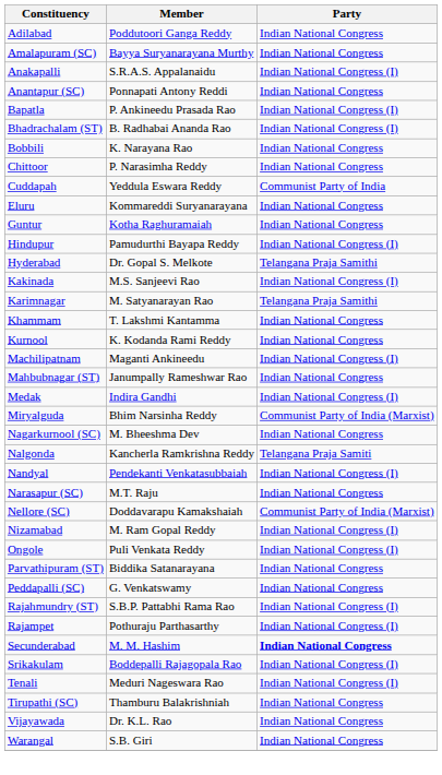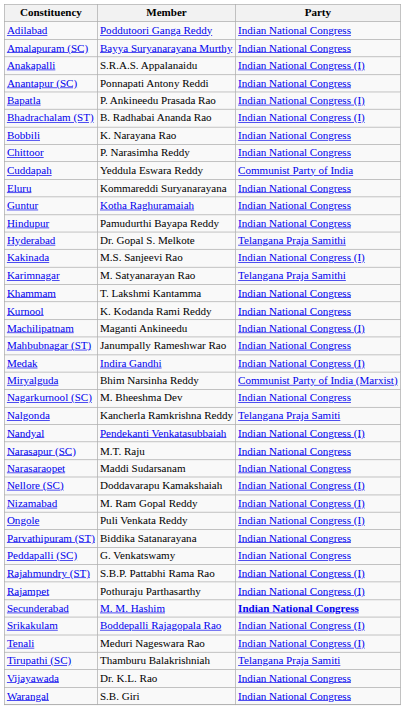Hindupur | Party: Indian National Congress (I) -> Indian National Congress
+ row: Narasaraopet | Maddi Sudarsanam | Indian National Congress
Nellore (SC) | Party: Communist Party of India (Marxist) -> Indian National Congress (I)
Tirupathi (SC) | Party: Indian National Congress -> Telangana Praja Samiti
